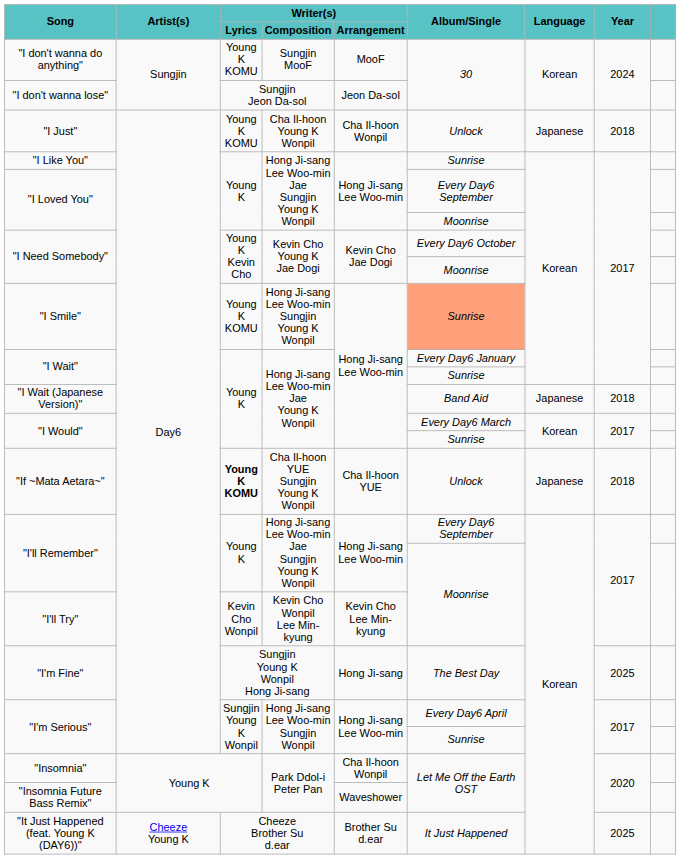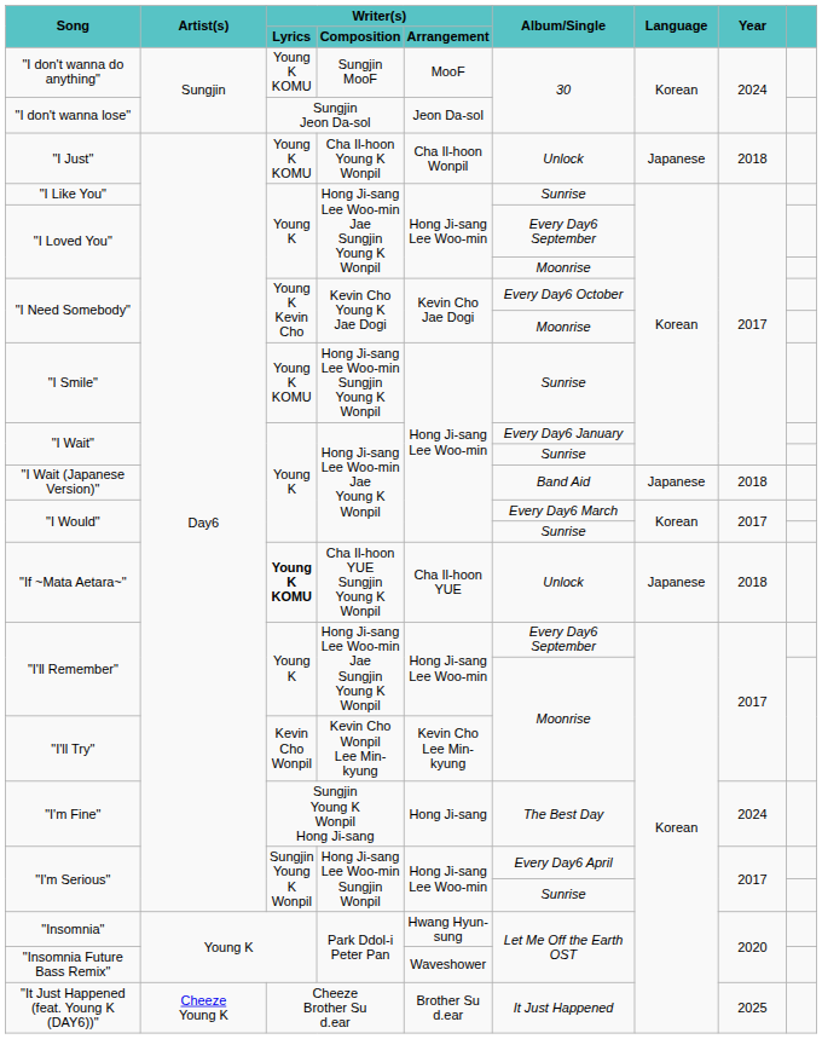"I Smile" | Album/Single: lightsalmon background -> no background
"I'm Fine" | Year: 2025 -> 2024
"Insomnia" | Writer(s) / Arrangement: Cha Il-hoon Wonpil -> Hwang Hyun-sung
